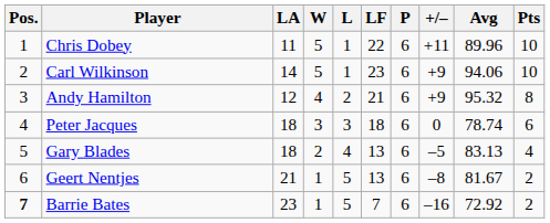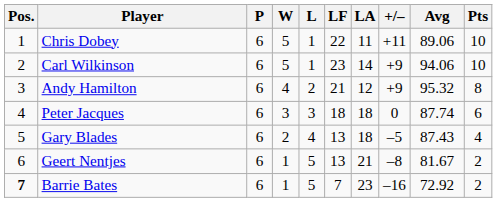columns swapped: P <-> LA
Chris Dobey | Avg: 89.96 -> 89.06
Peter Jacques | Avg: 78.74 -> 87.74
Gary Blades | Avg: 83.13 -> 87.43
